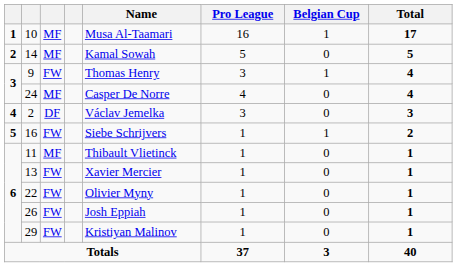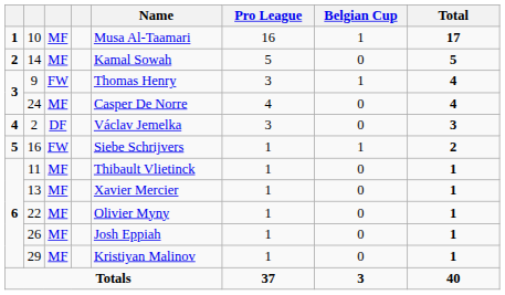13 | column 3: FW -> MF
22 | column 3: FW -> MF
26 | column 3: FW -> MF
29 | column 3: FW -> MF
